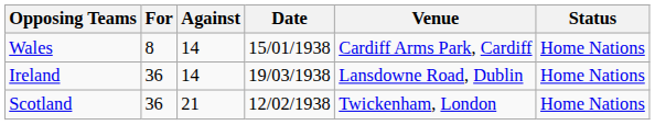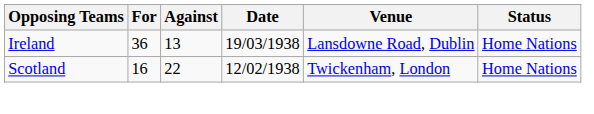- row: Wales | 8 | 14 | 15/01/1938 | Cardiff Arms Park, Cardiff | Home Nations
Ireland | Against: 14 -> 13
Scotland | For: 36 -> 16
Scotland | Against: 21 -> 22
